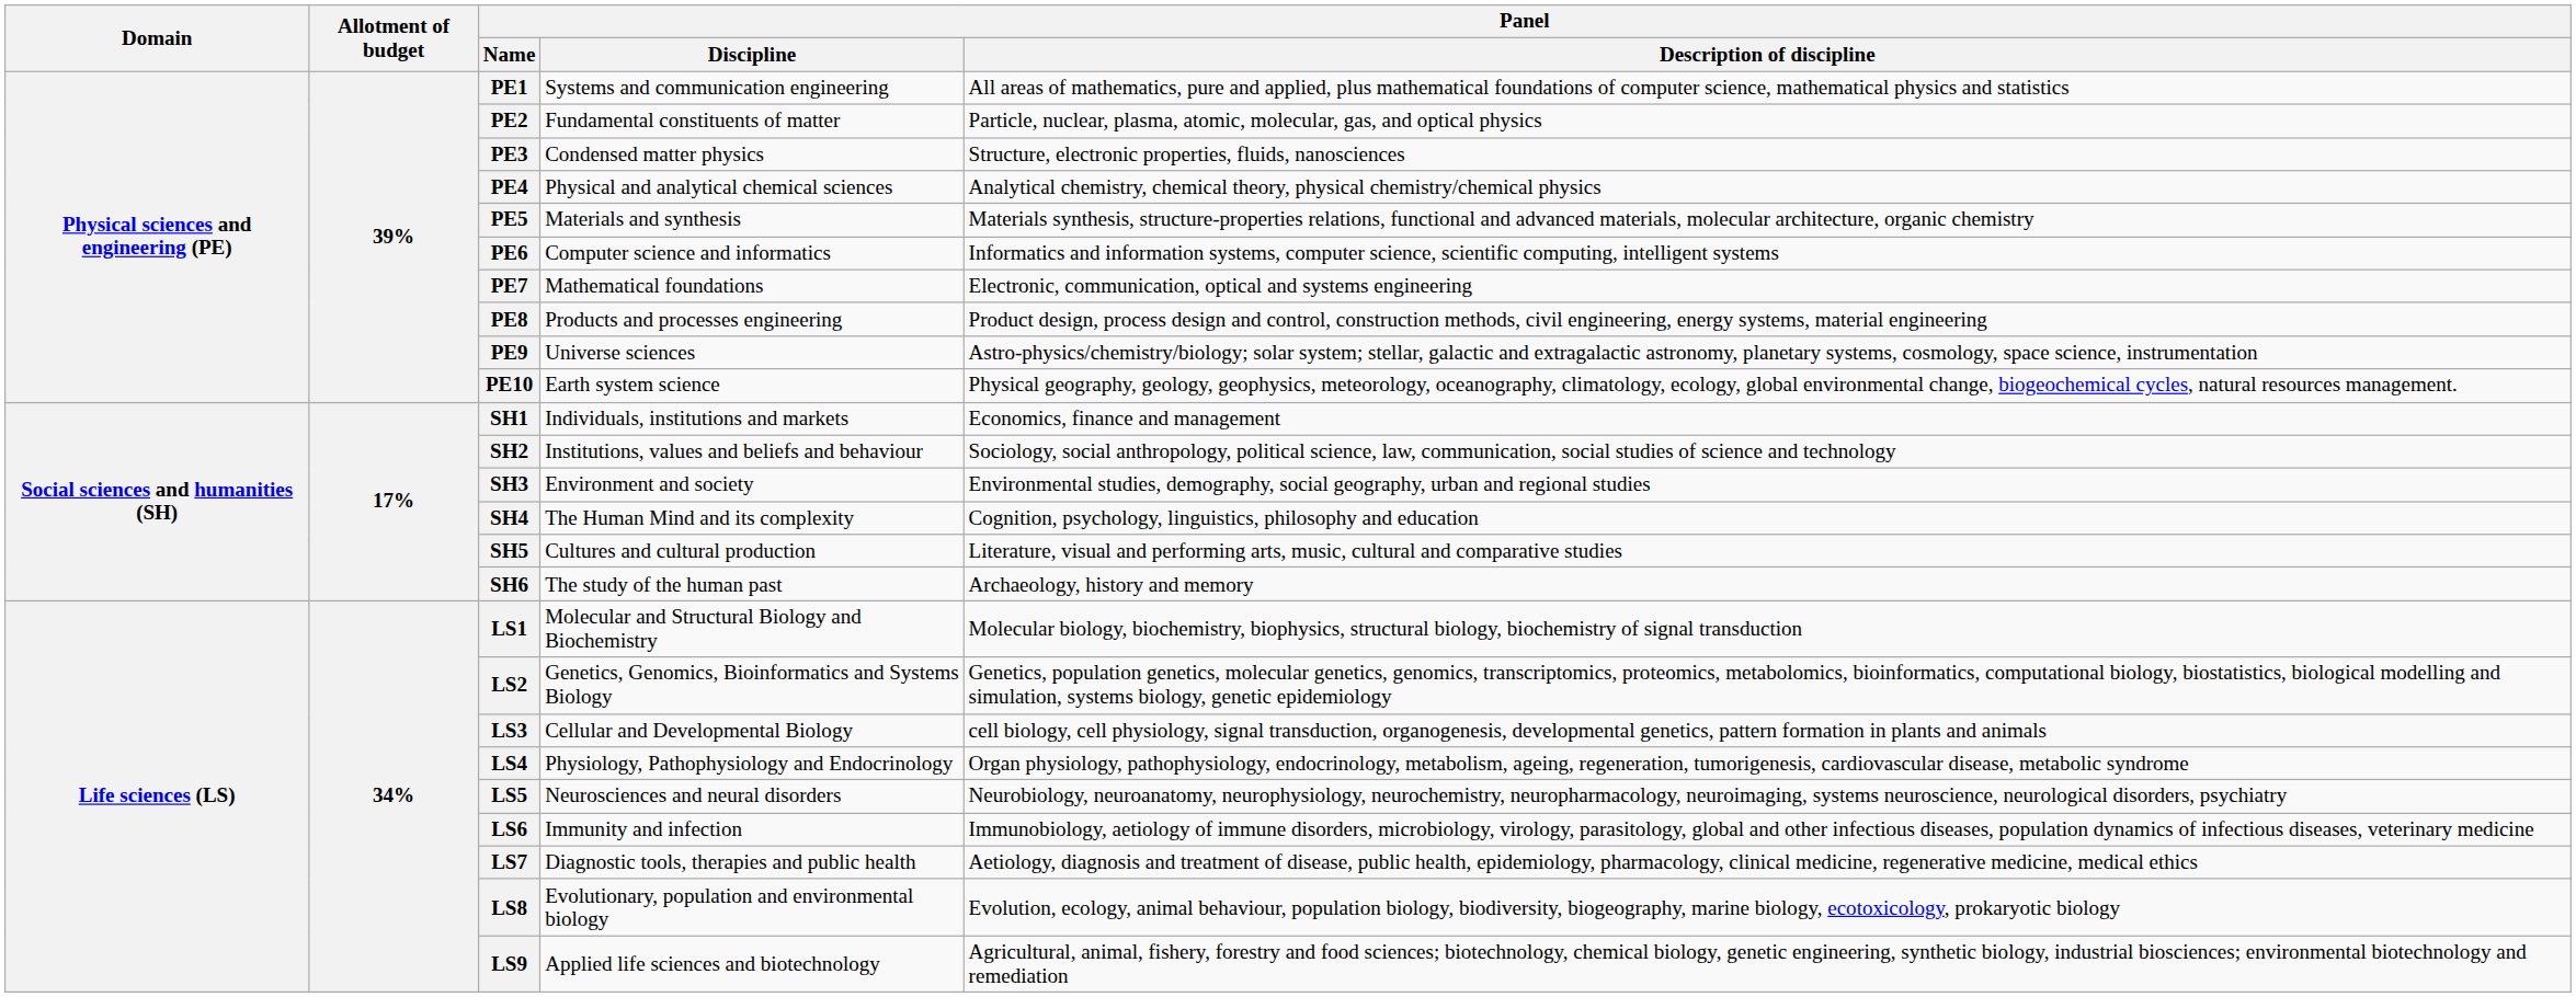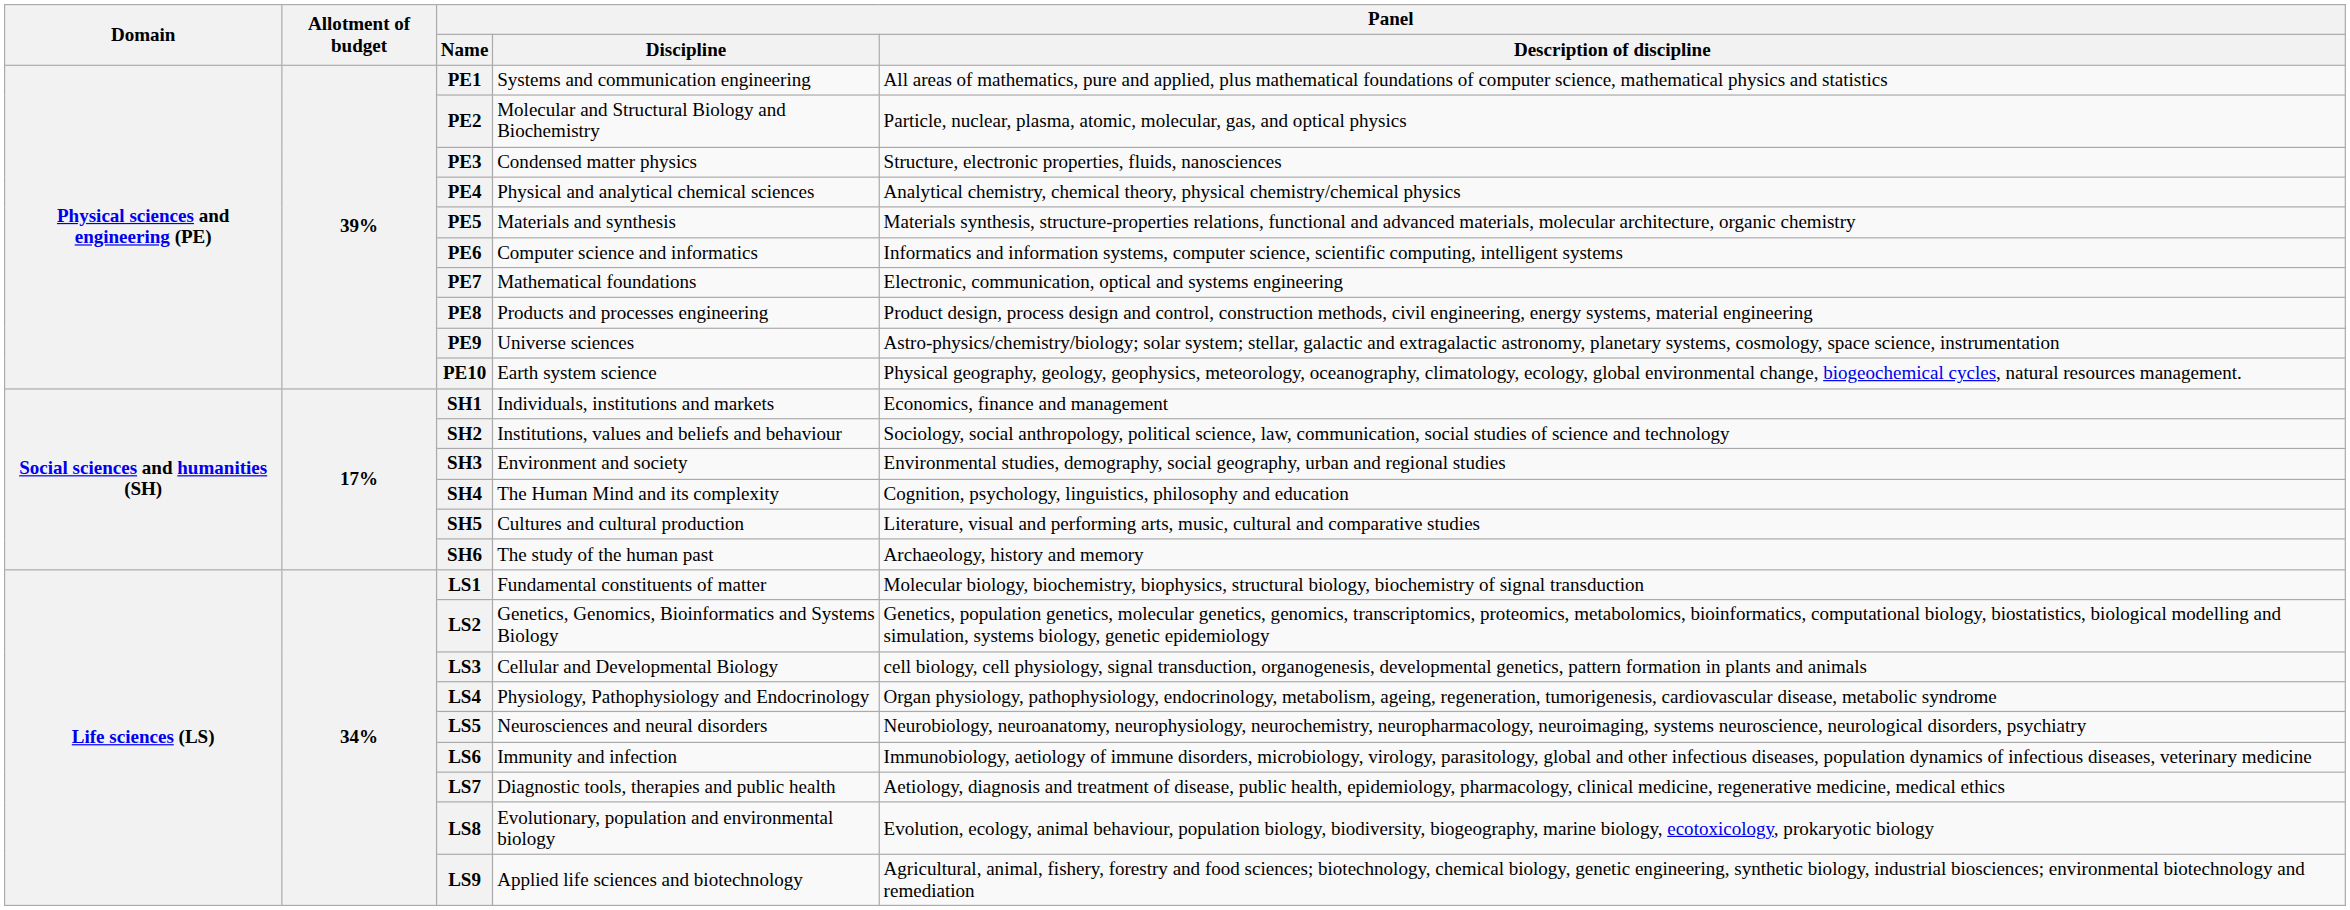PE2 | Panel / Discipline: Fundamental constituents of matter -> Molecular and Structural Biology and Biochemistry
LS1 | Panel / Discipline: Molecular and Structural Biology and Biochemistry -> Fundamental constituents of matter
